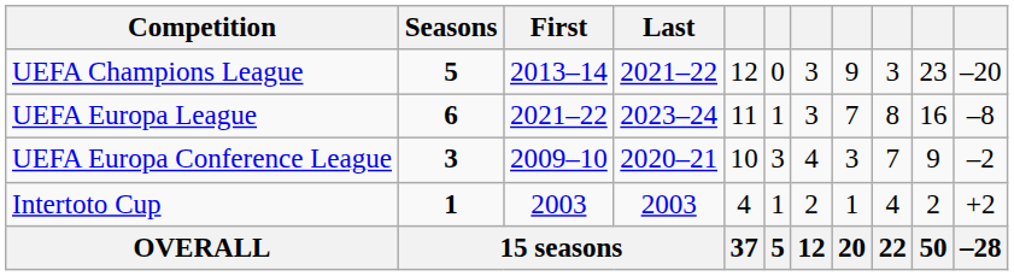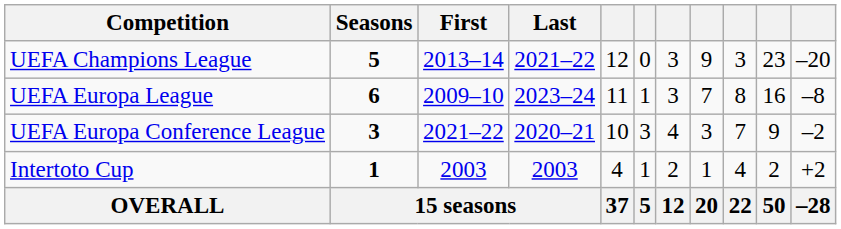UEFA Europa League | First: 2021–22 -> 2009–10
UEFA Europa Conference League | First: 2009–10 -> 2021–22
